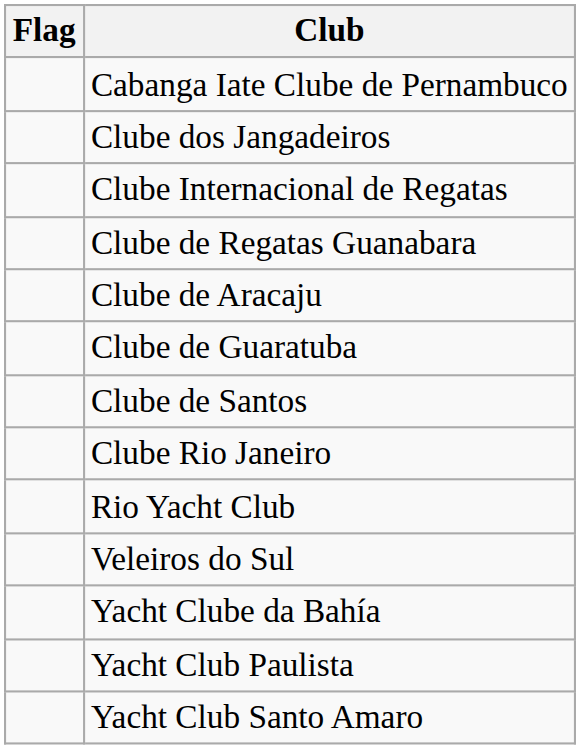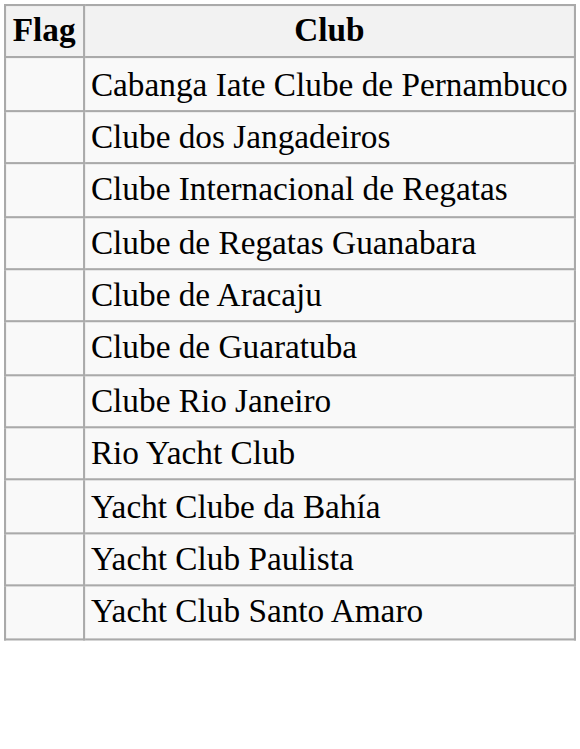- row: Clube de Santos
- row: Veleiros do Sul
